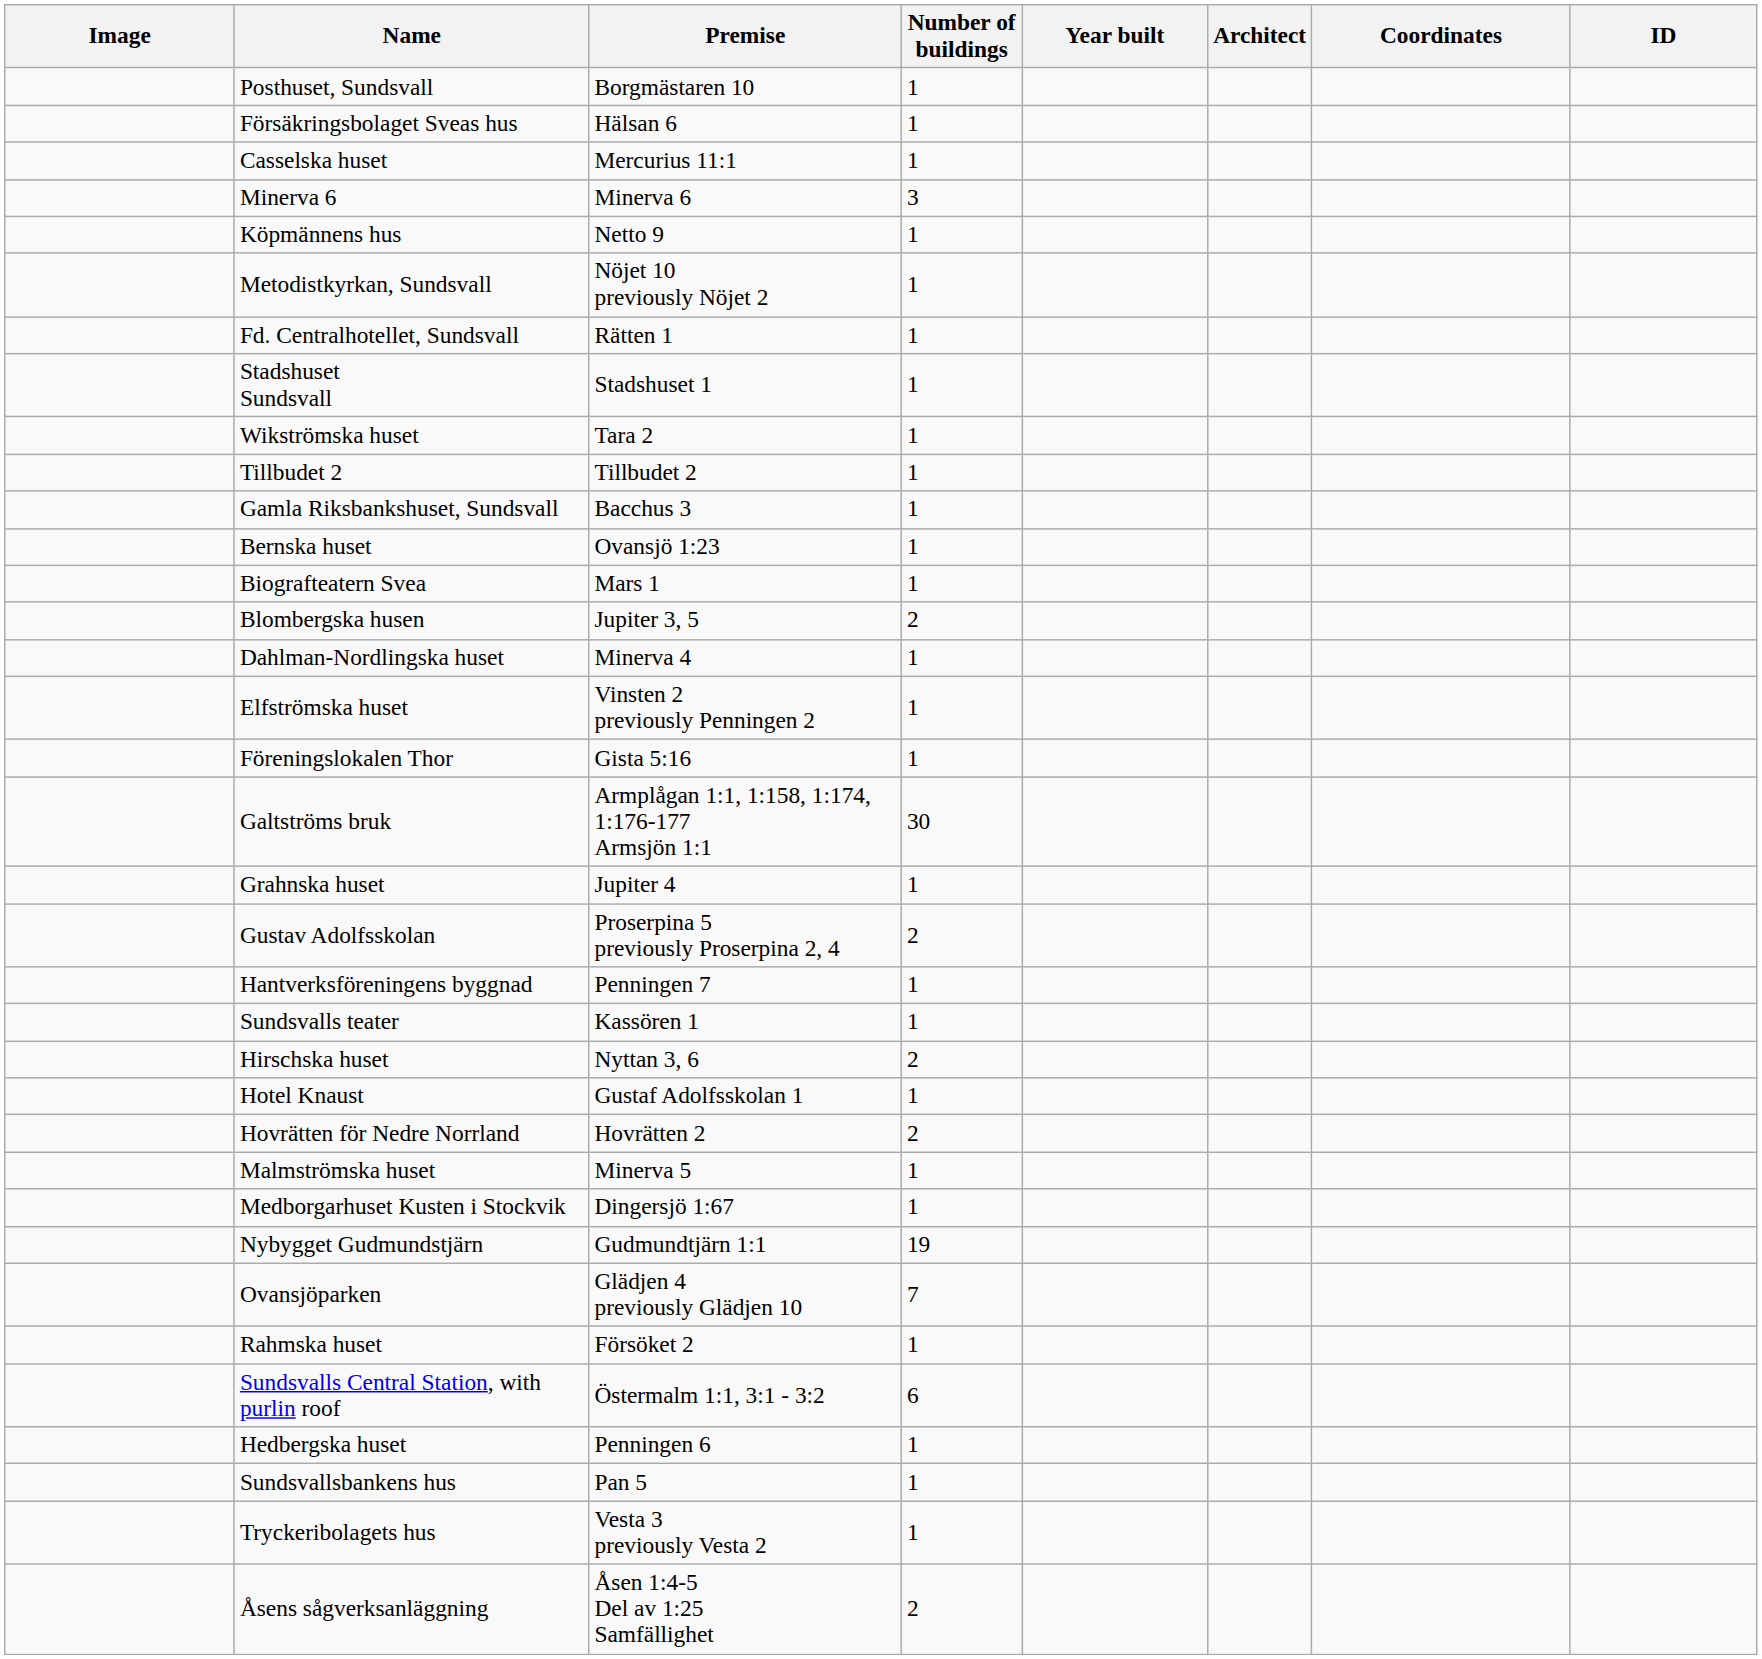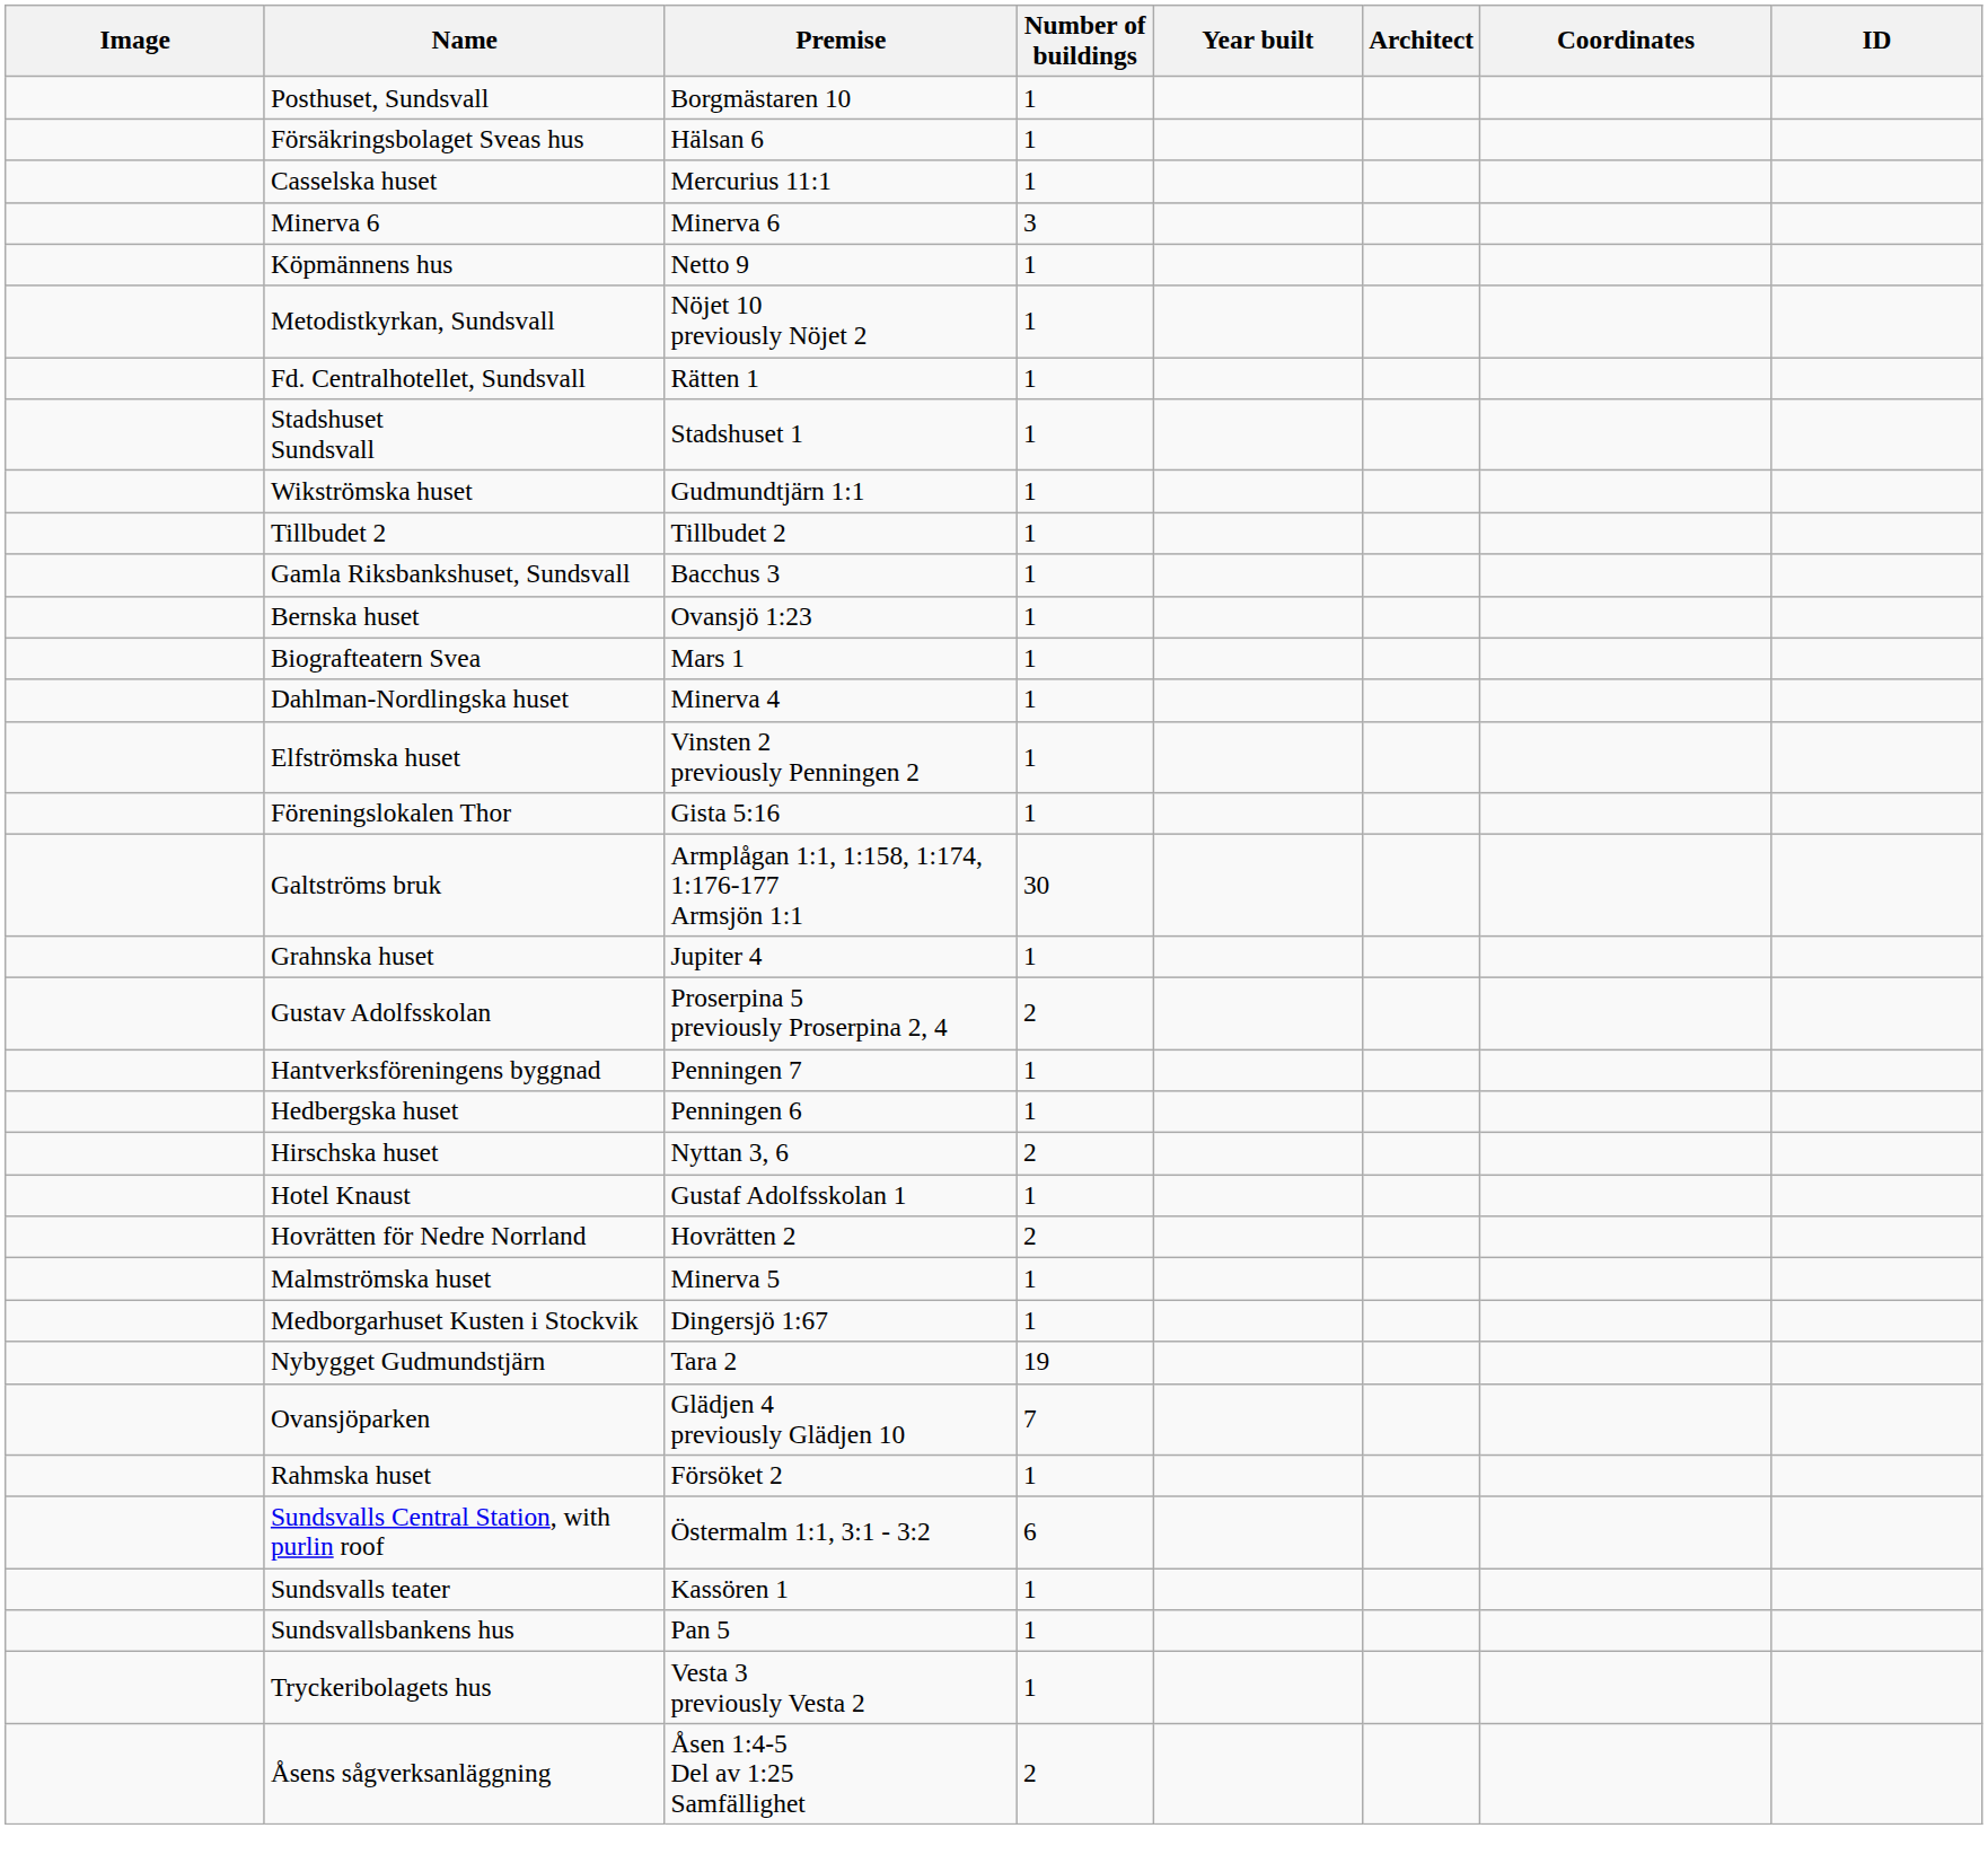Wikströmska huset | Premise: Tara 2 -> Gudmundtjärn 1:1
- row: Blombergska husen | Jupiter 3, 5 | 2
rows swapped: Hedbergska huset <-> Sundsvalls teater
Nybygget Gudmundstjärn | Premise: Gudmundtjärn 1:1 -> Tara 2
